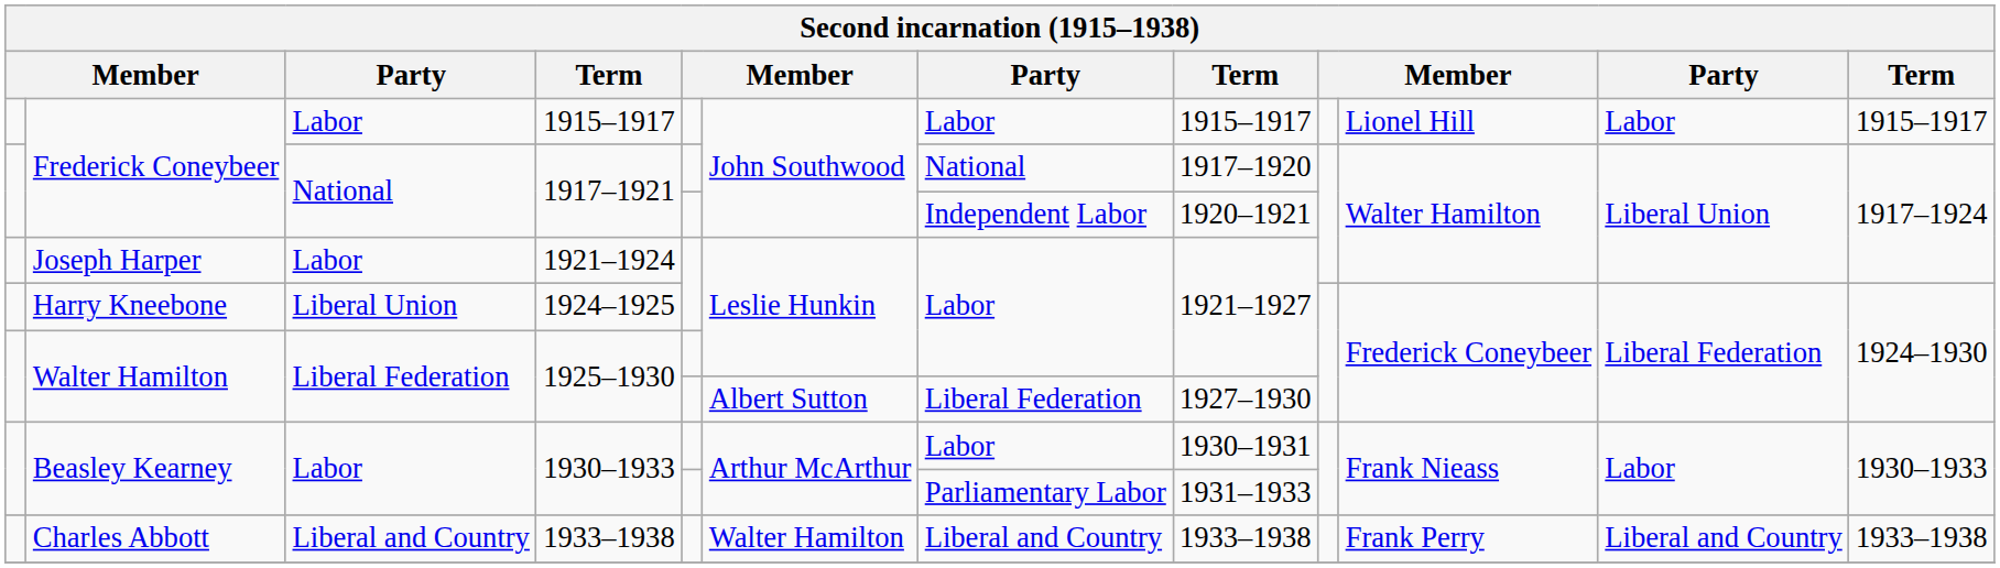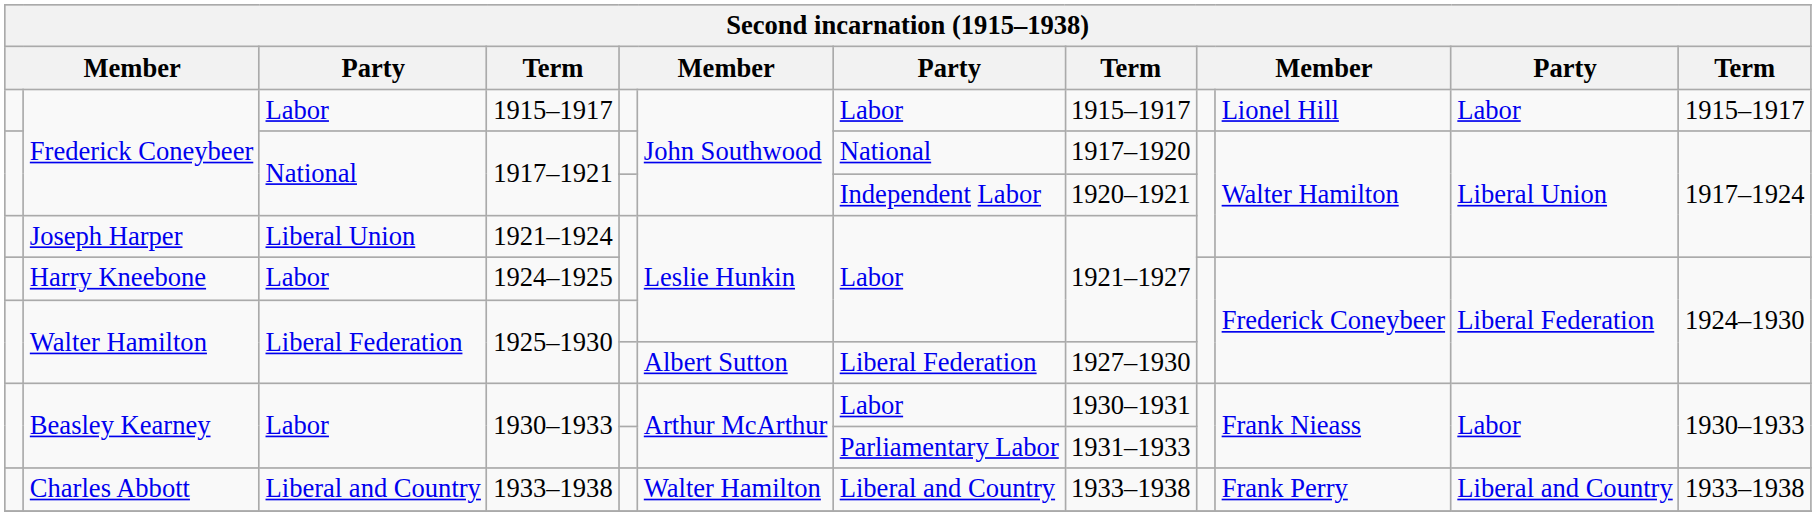1921–1924 | column 3: Labor -> Liberal Union
1924–1925 | column 3: Liberal Union -> Labor
